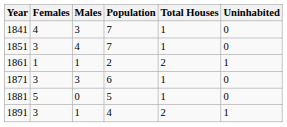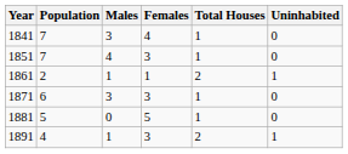columns swapped: Population <-> Females
